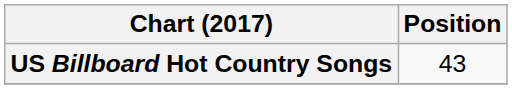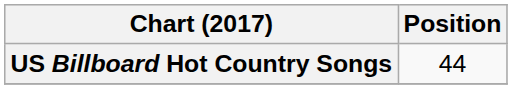US Billboard Hot Country Songs | Position: 43 -> 44
